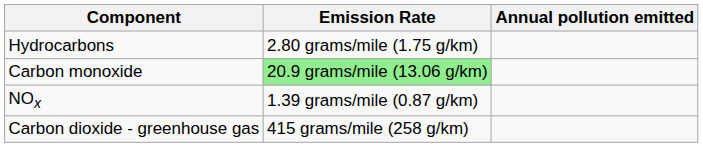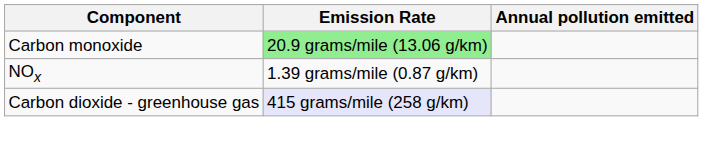- row: Hydrocarbons | 2.80 grams/mile (1.75 g/km)
Carbon dioxide - greenhouse gas | Emission Rate: no background -> lavender background
